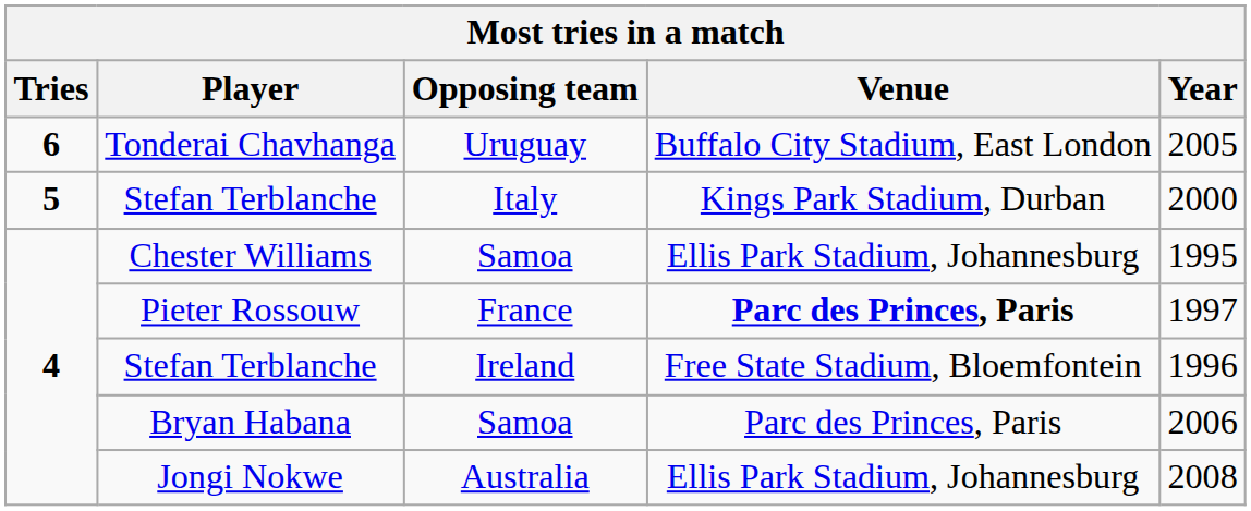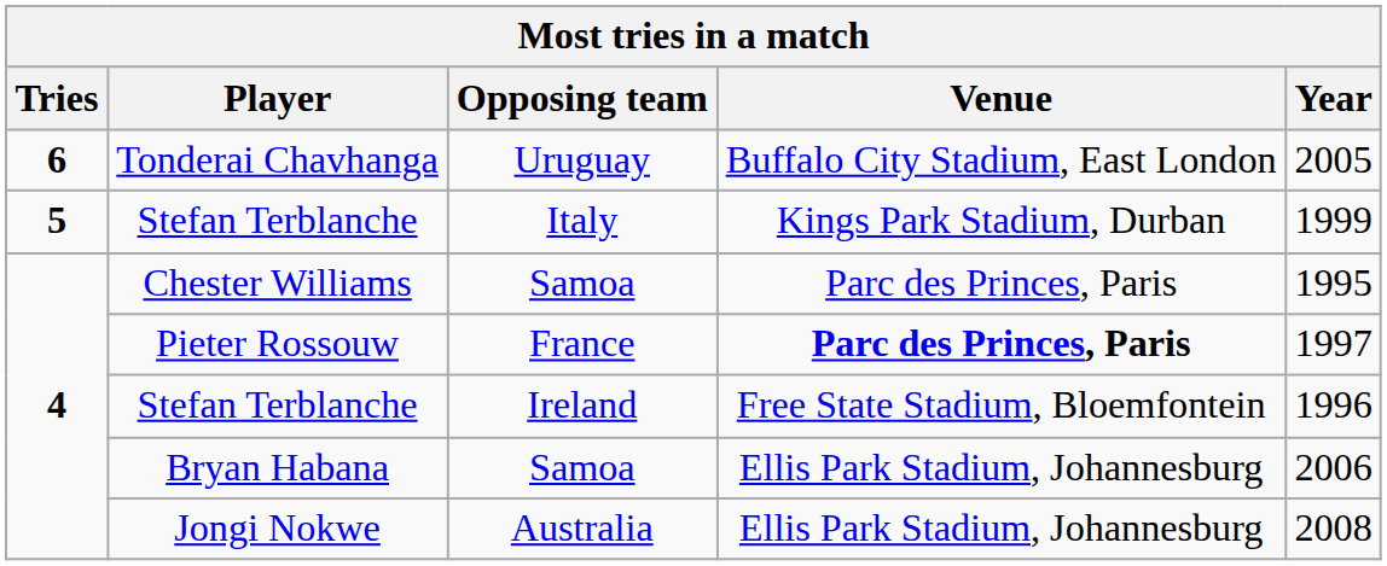Stefan Terblanche / Italy | Year: 2000 -> 1999
Chester Williams | Venue: Ellis Park Stadium, Johannesburg -> Parc des Princes, Paris
Bryan Habana | Venue: Parc des Princes, Paris -> Ellis Park Stadium, Johannesburg
